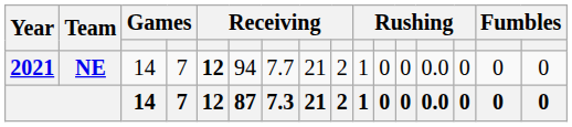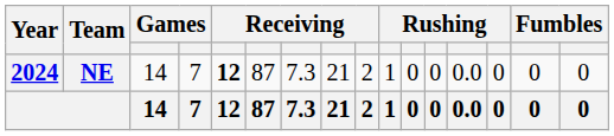NE | Year: 2021 -> 2024
NE | column 6: 94 -> 87
NE | column 7: 7.7 -> 7.3
